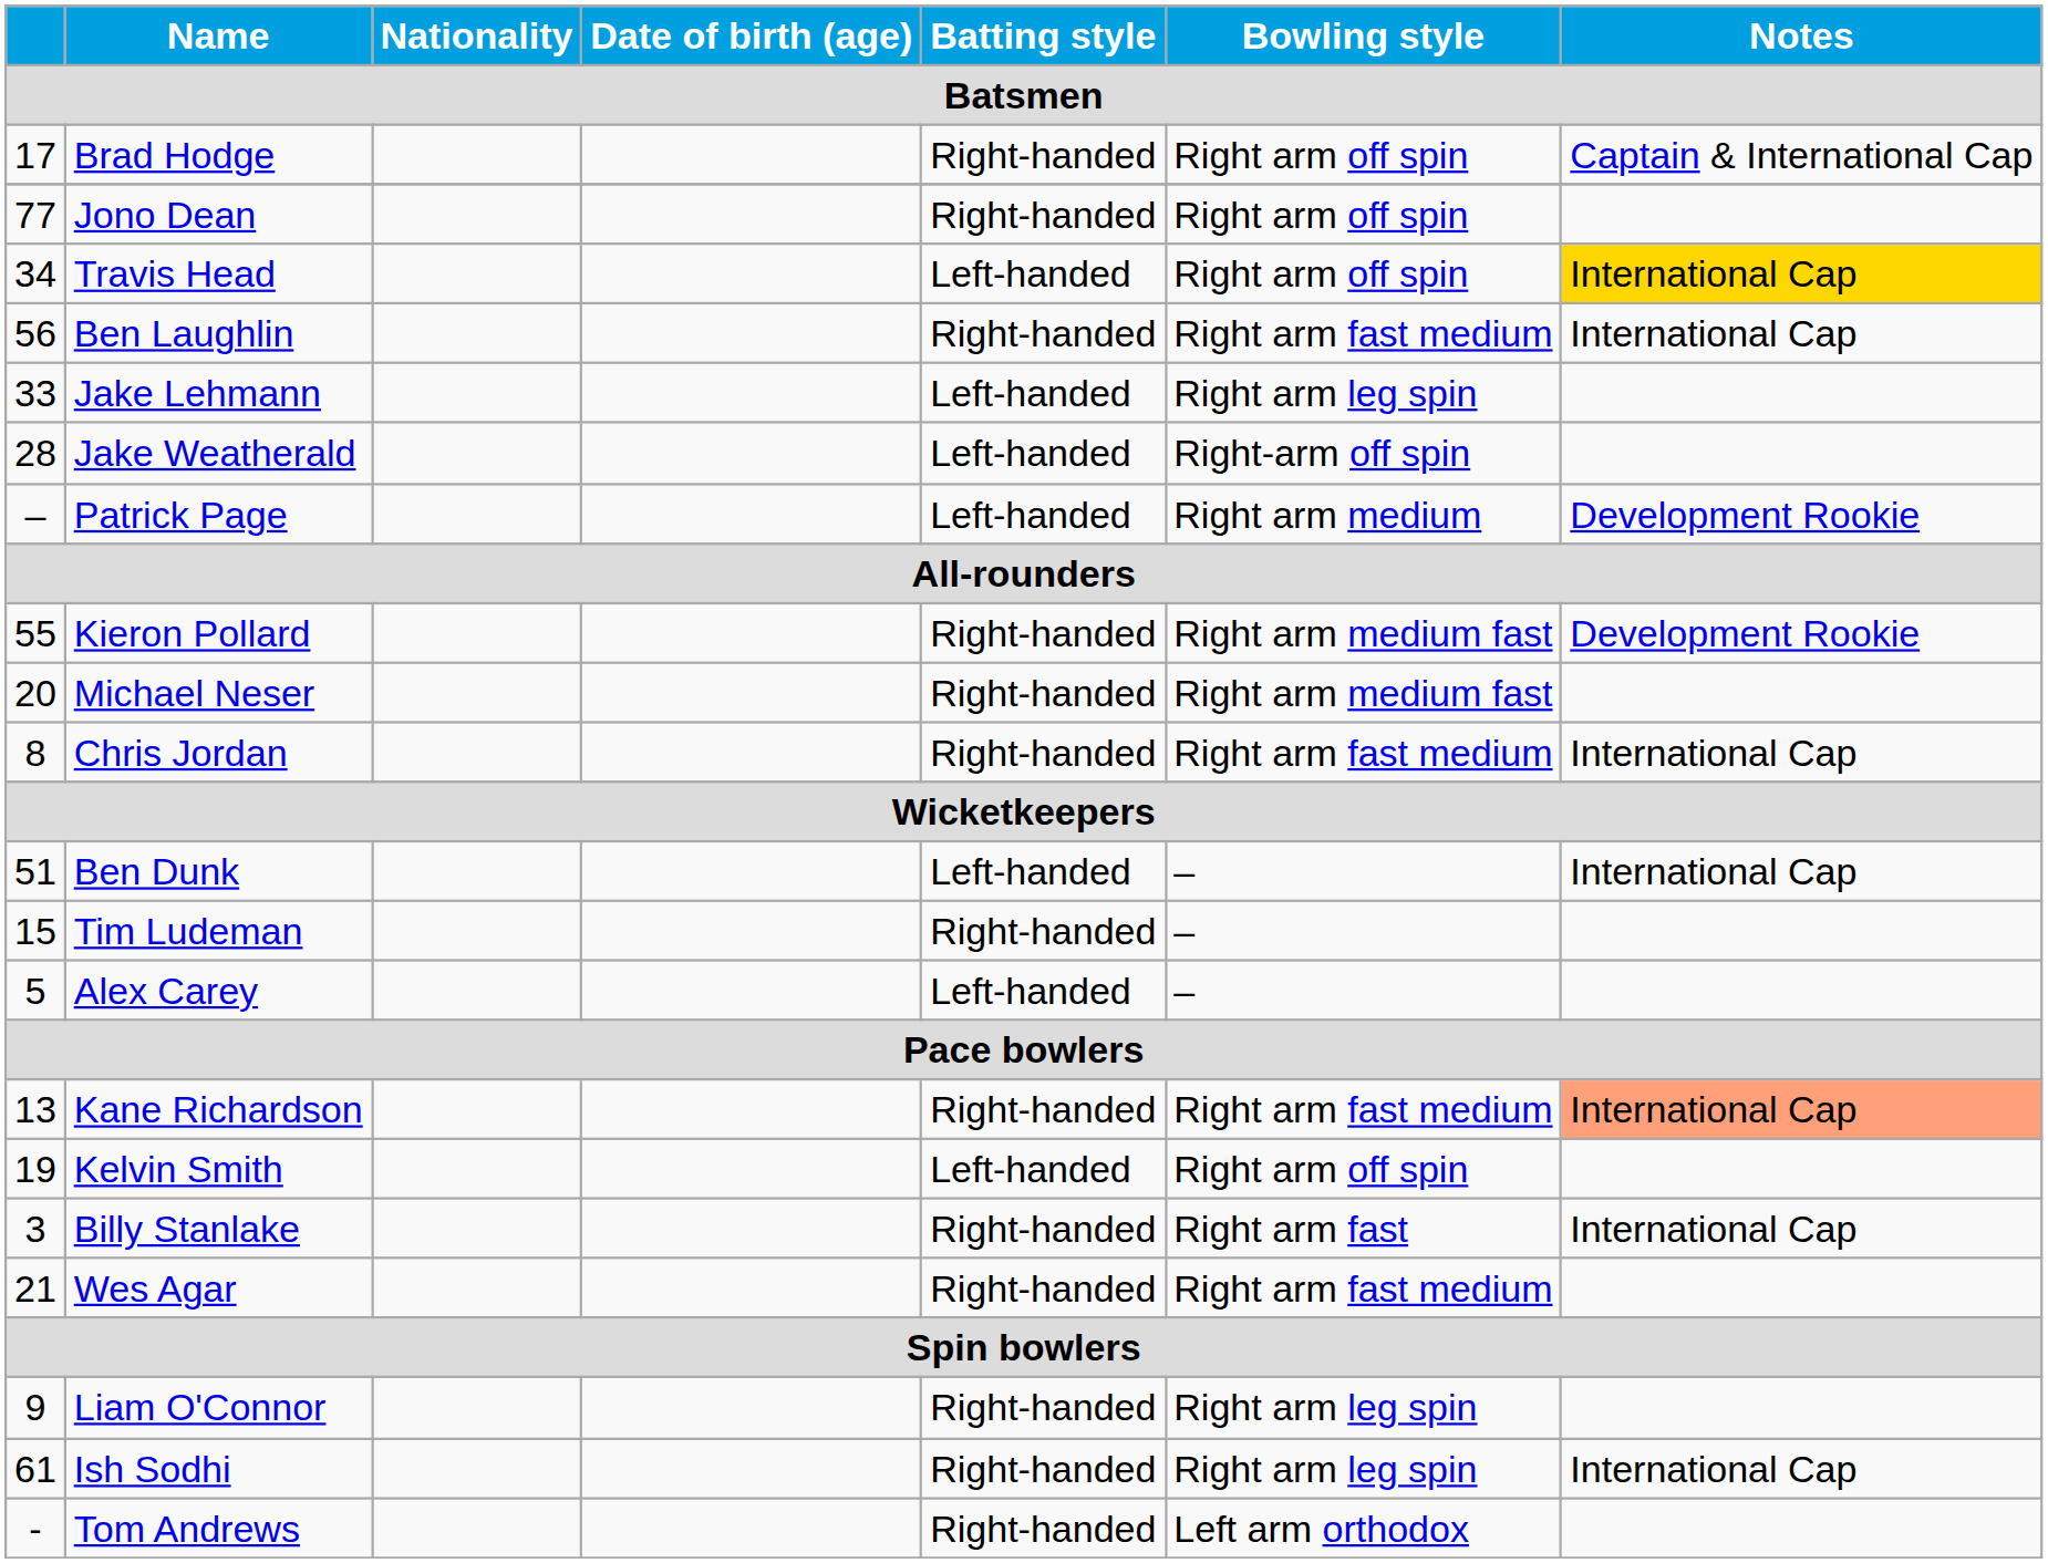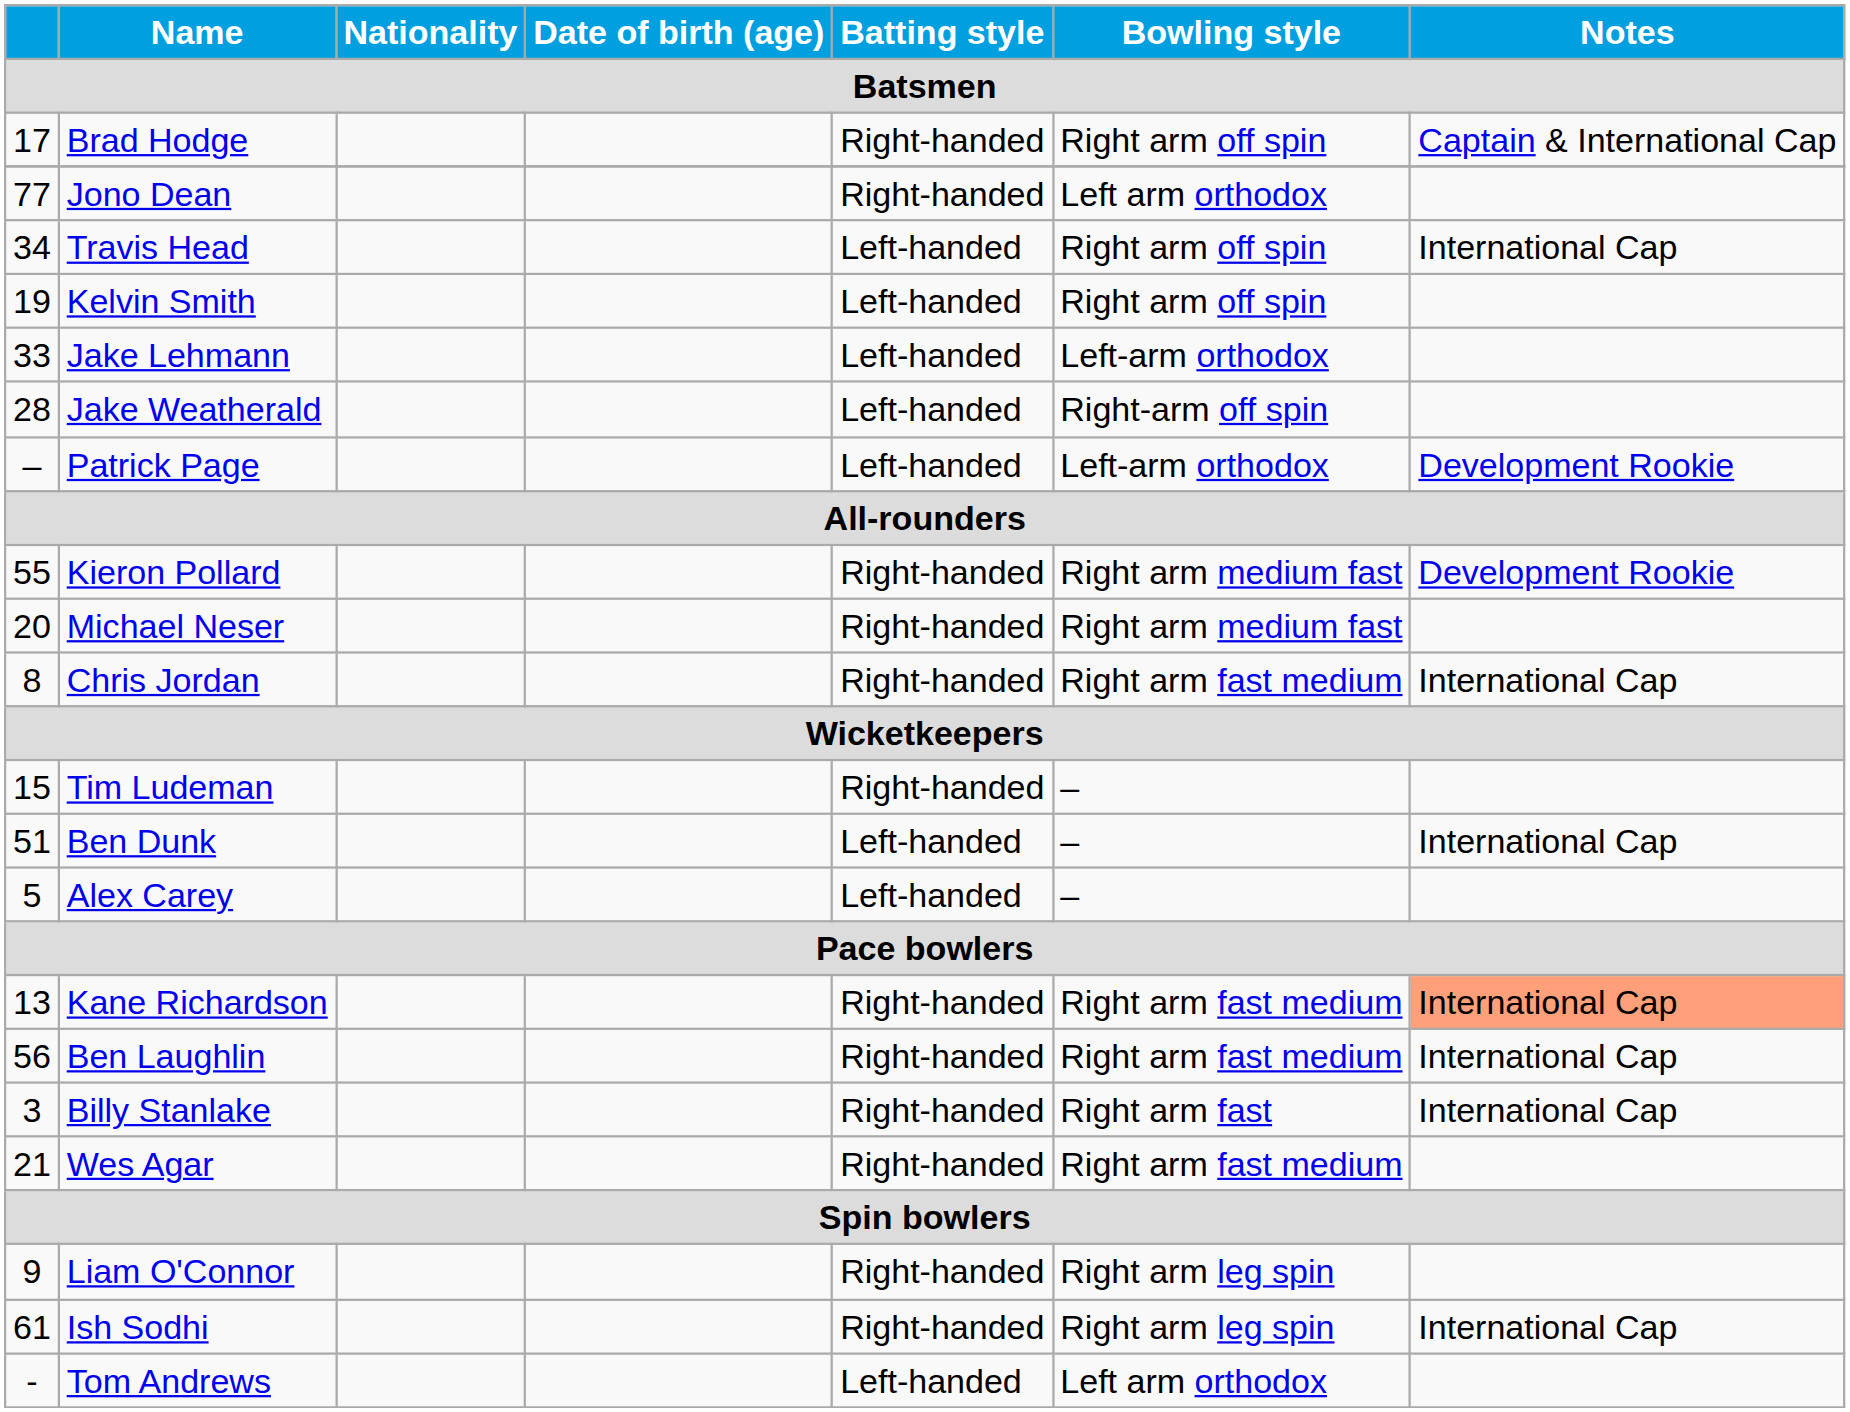Jono Dean | Bowling style: Right arm off spin -> Left arm orthodox
Travis Head | Notes: gold background -> no background
rows swapped: Kelvin Smith <-> Ben Laughlin
Jake Lehmann | Bowling style: Right arm leg spin -> Left-arm orthodox
Patrick Page | Bowling style: Right arm medium -> Left-arm orthodox
rows swapped: Tim Ludeman <-> Ben Dunk
Tom Andrews | Batting style: Right-handed -> Left-handed
